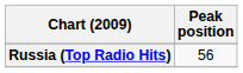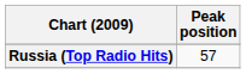Russia (Top Radio Hits) | Peak position: 56 -> 57
